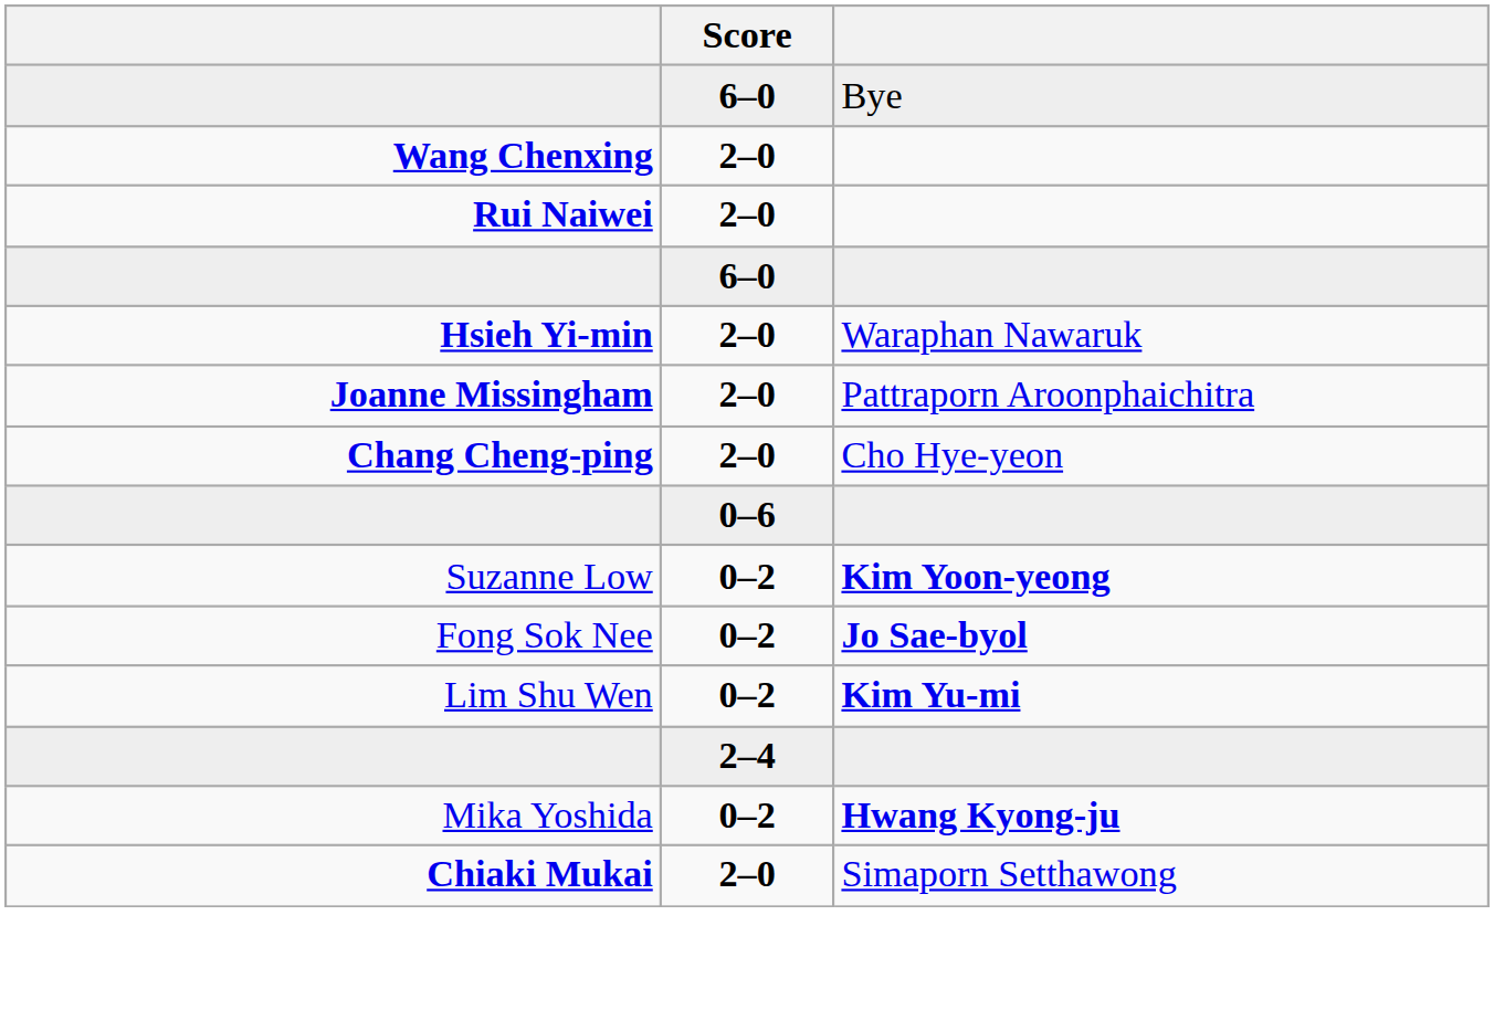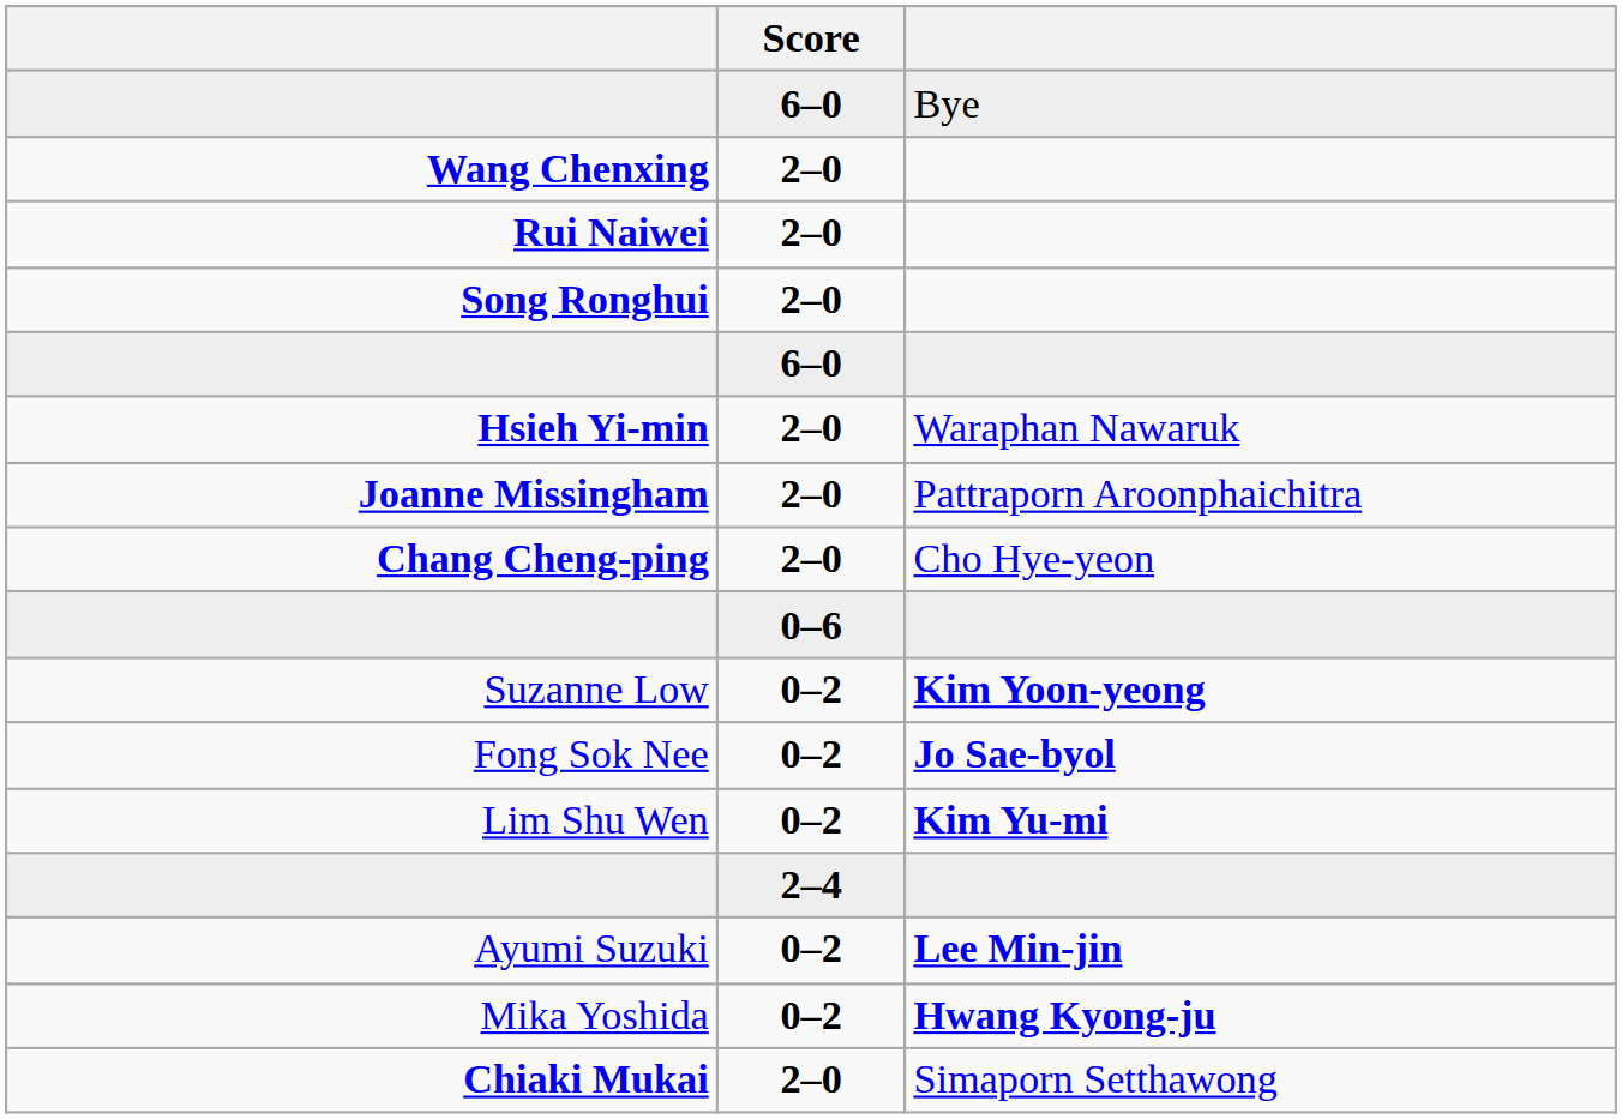+ row: Song Ronghui | 2–0
+ row: Ayumi Suzuki | 0–2 | Lee Min-jin
